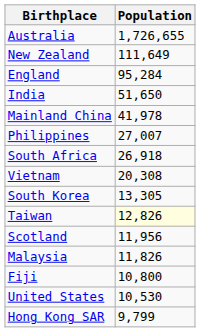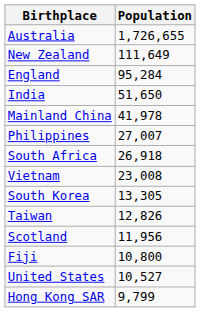Vietnam | Population: 20,308 -> 23,008
Taiwan | Population: lightyellow background -> no background
- row: Malaysia | 11,826
United States | Population: 10,530 -> 10,527
